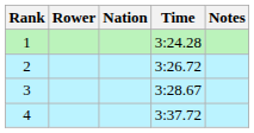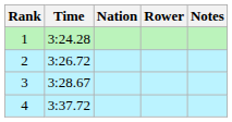columns swapped: Rower <-> Time
